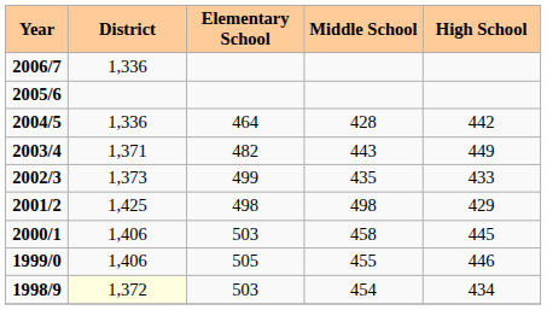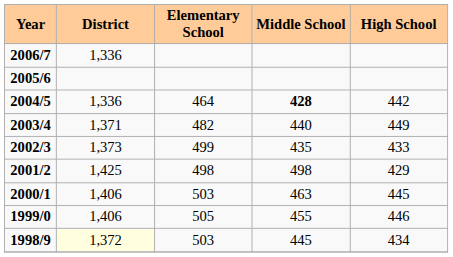2004/5 | Middle School: normal -> bold
2003/4 | Middle School: 443 -> 440
2000/1 | Middle School: 458 -> 463
1998/9 | Middle School: 454 -> 445
